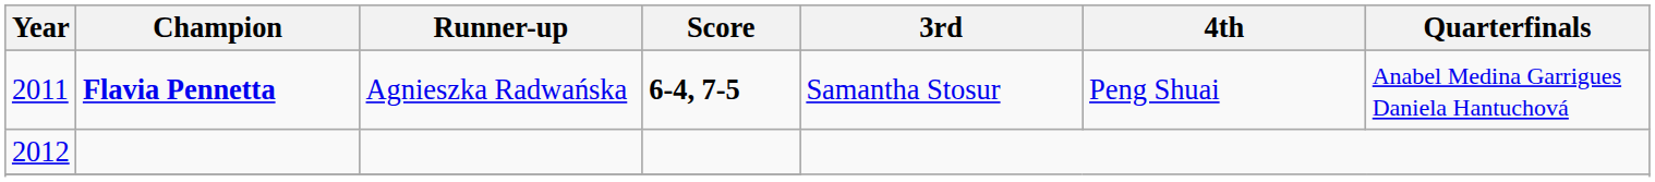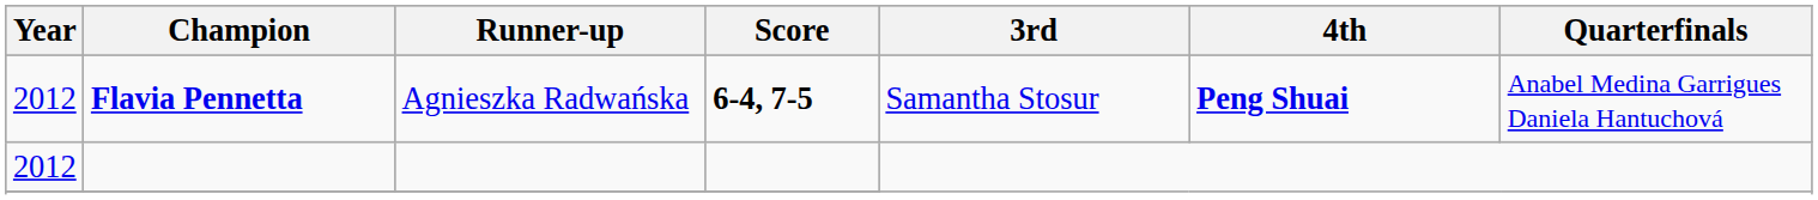Flavia Pennetta | Year: 2011 -> 2012
Flavia Pennetta | 4th: normal -> bold
